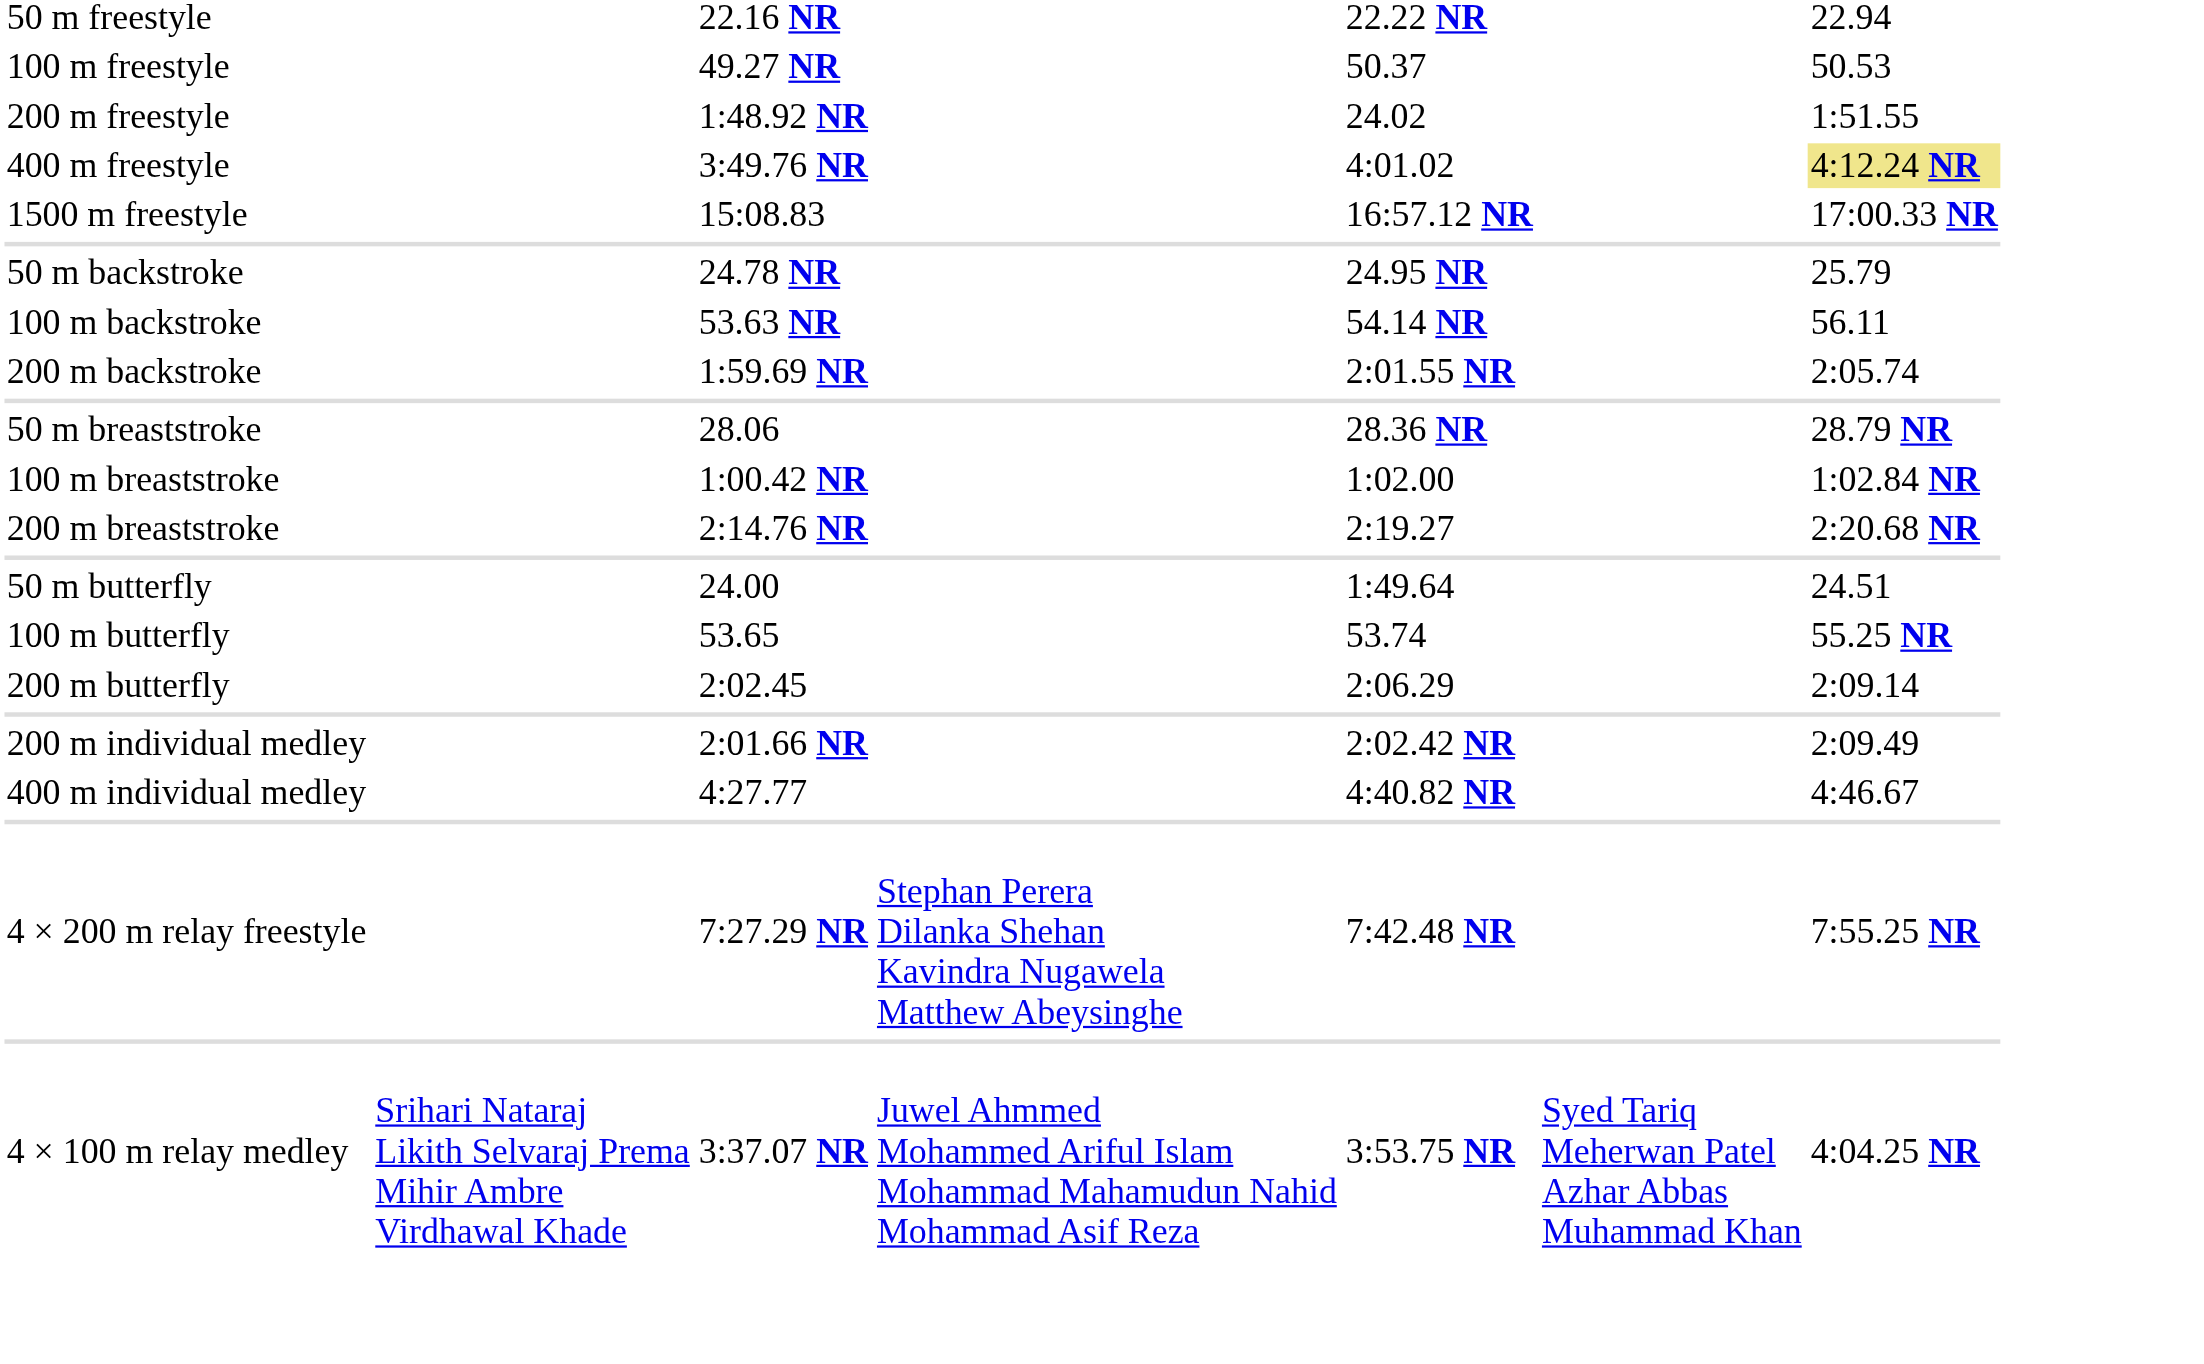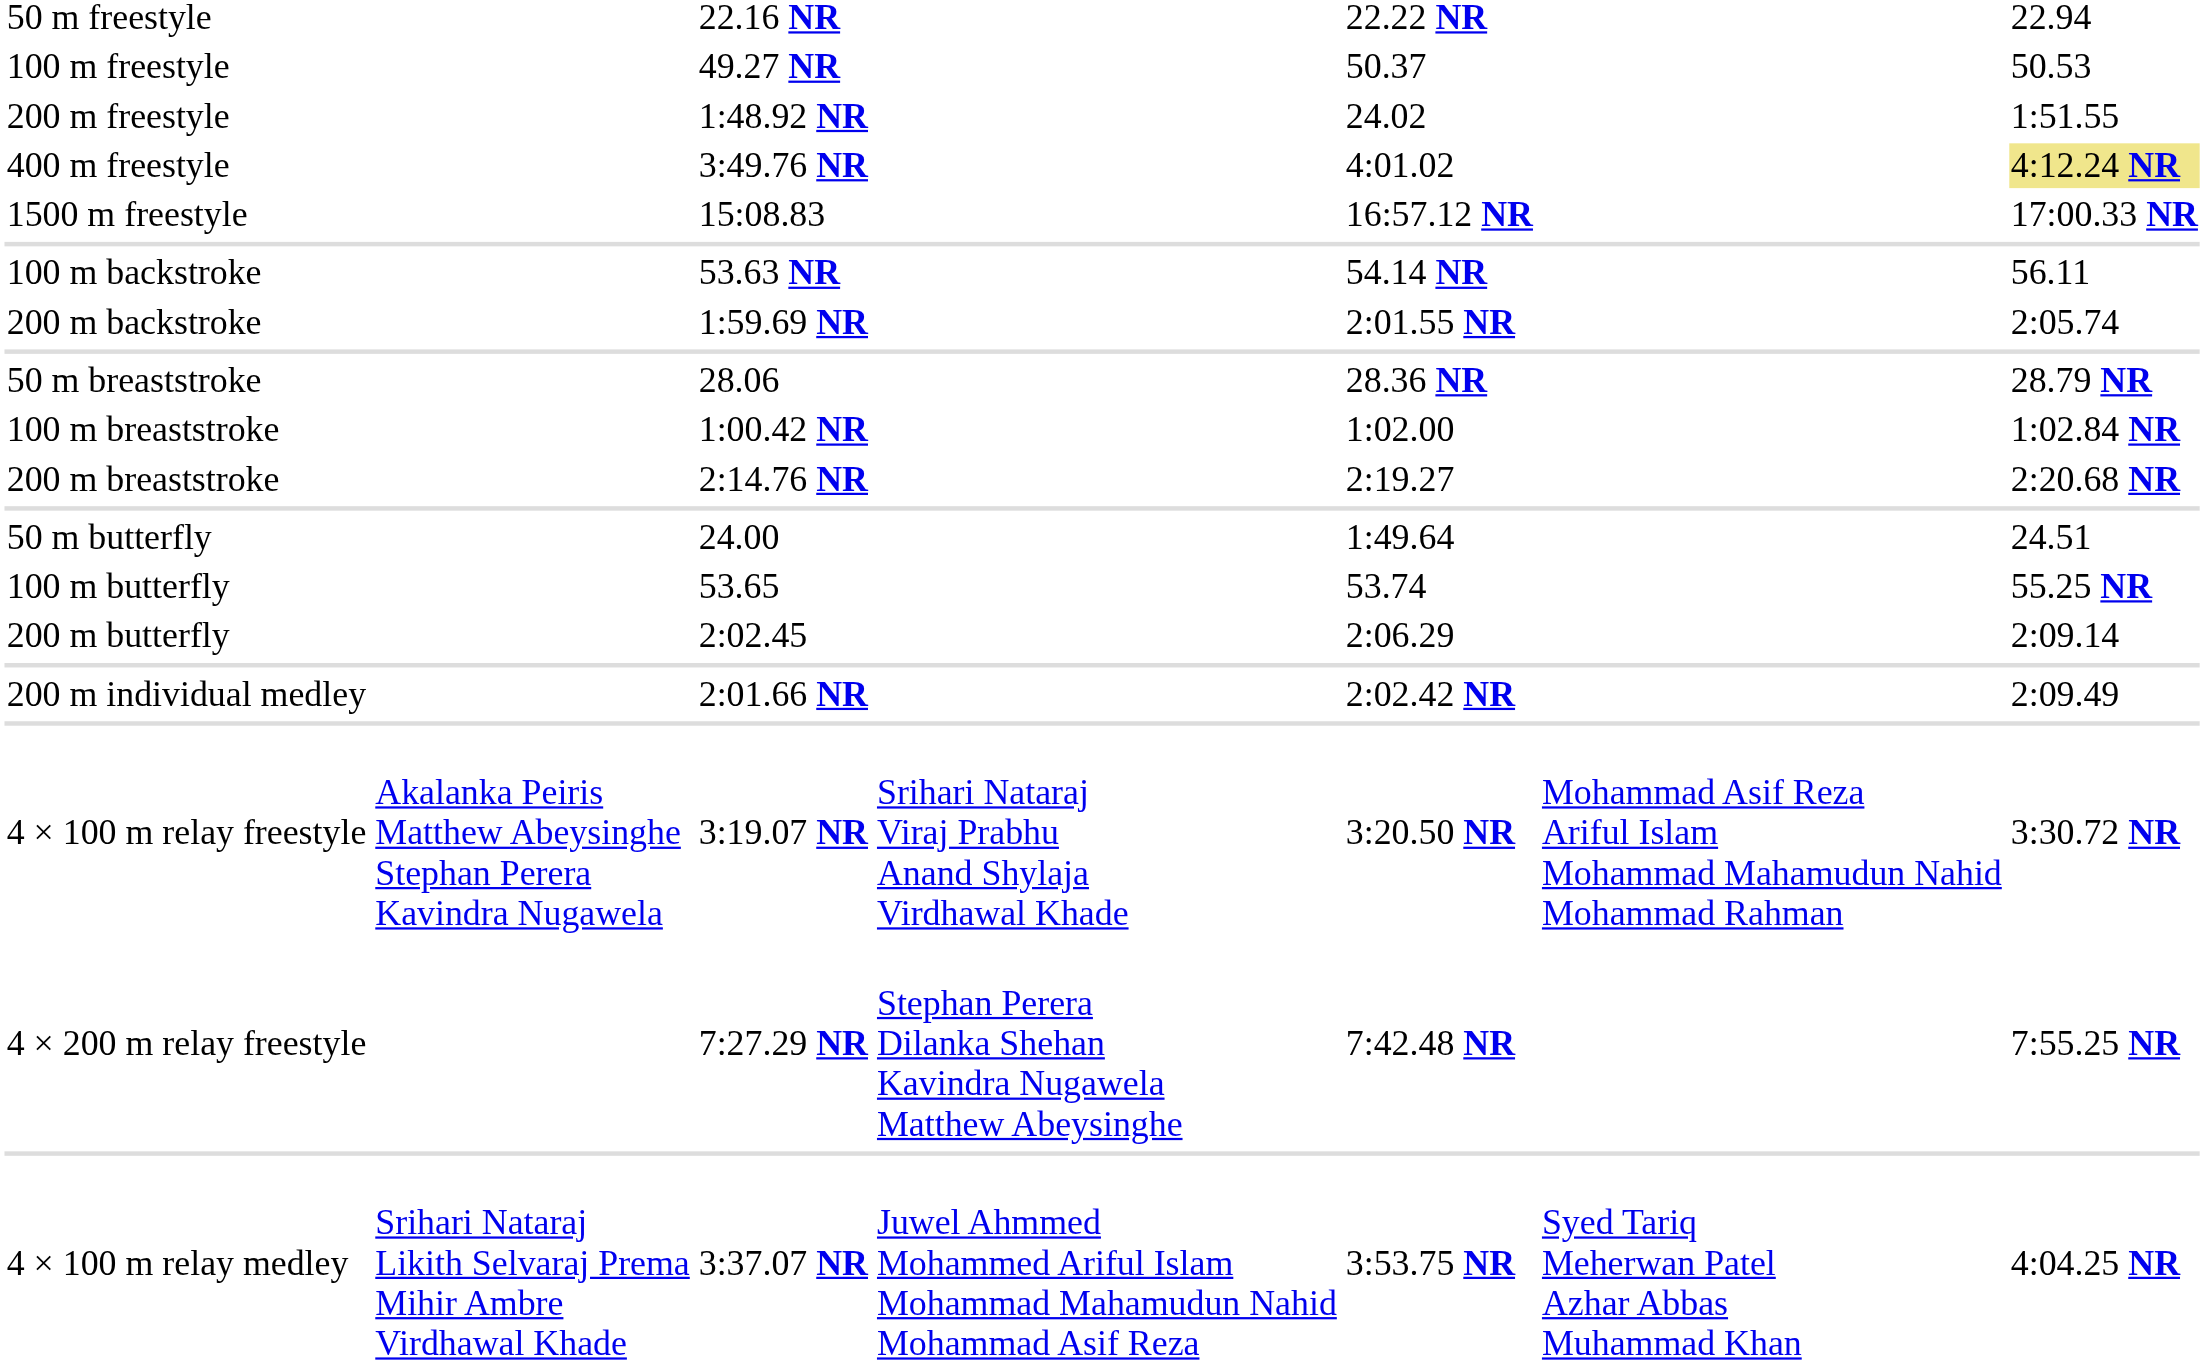- row: 50 m backstroke | 24.78 NR | 24.95 NR | 25.79
- row: 400 m individual medley | 4:27.77 | 4:40.82 NR | 4:46.67
+ row: 4 × 100 m relay freestyle | Akalanka Peiris Matthew Abeysinghe Stephan Perera Kavindra Nugawela | 3:19.07 NR | Srihari Nataraj Viraj Prabhu Anand Shylaja Virdhawal Khade | 3:20.50 NR | Mohammad Asif Reza Ariful Islam Mohammad Mahamudun Nahid Mohammad Rahman | 3:30.72 NR
